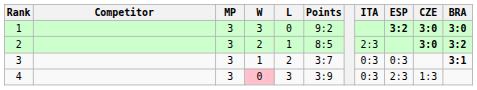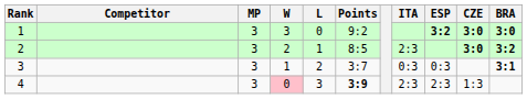4 | Points: normal -> bold
4 | ITA: 0:3 -> 2:3
